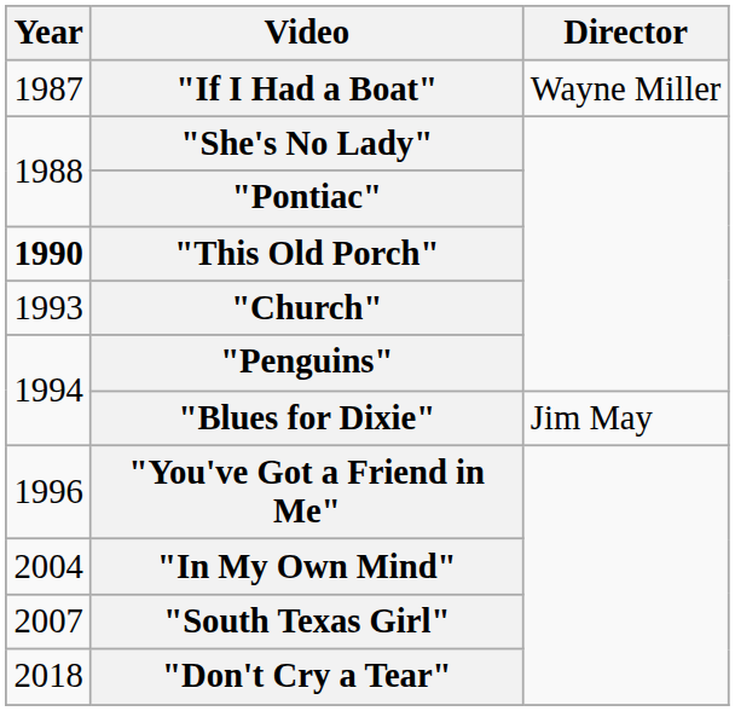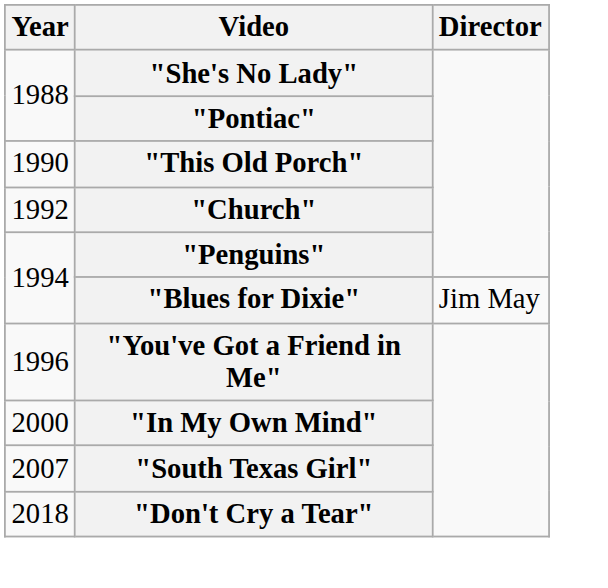- row: 1987 | "If I Had a Boat" | Wayne Miller
"This Old Porch" | Year: bold -> normal
"Church" | Year: 1993 -> 1992
"In My Own Mind" | Year: 2004 -> 2000
